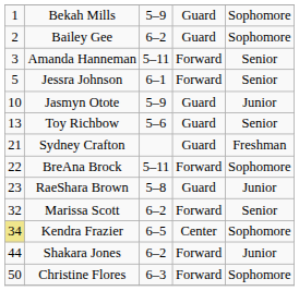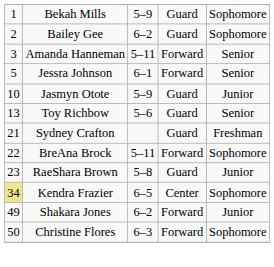- row: 32 | Marissa Scott | 6–2 | Forward | Senior
Shakara Jones | column 1: 44 -> 49
